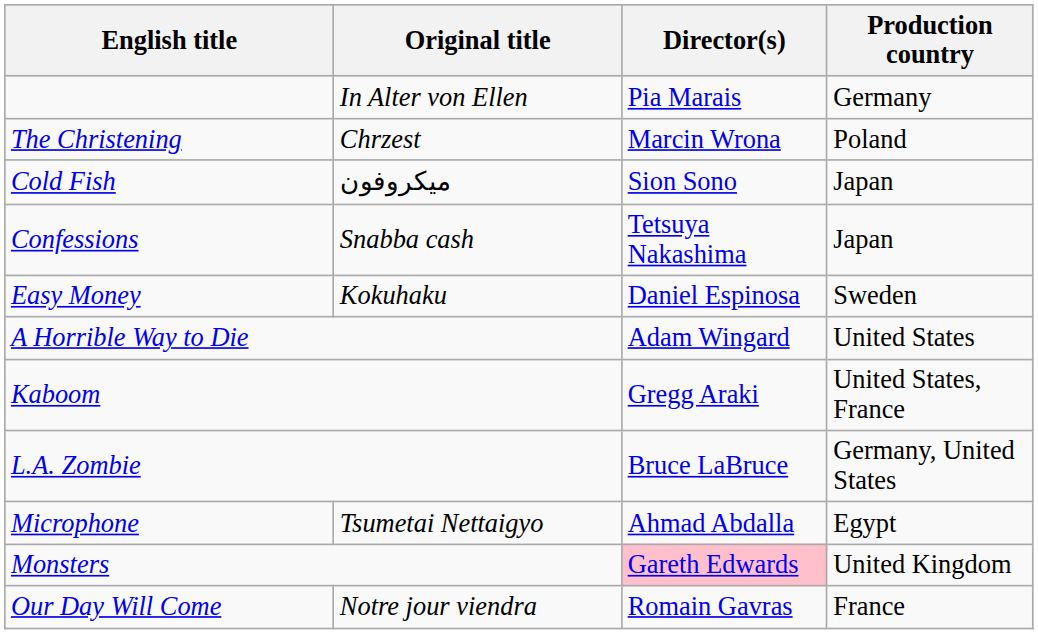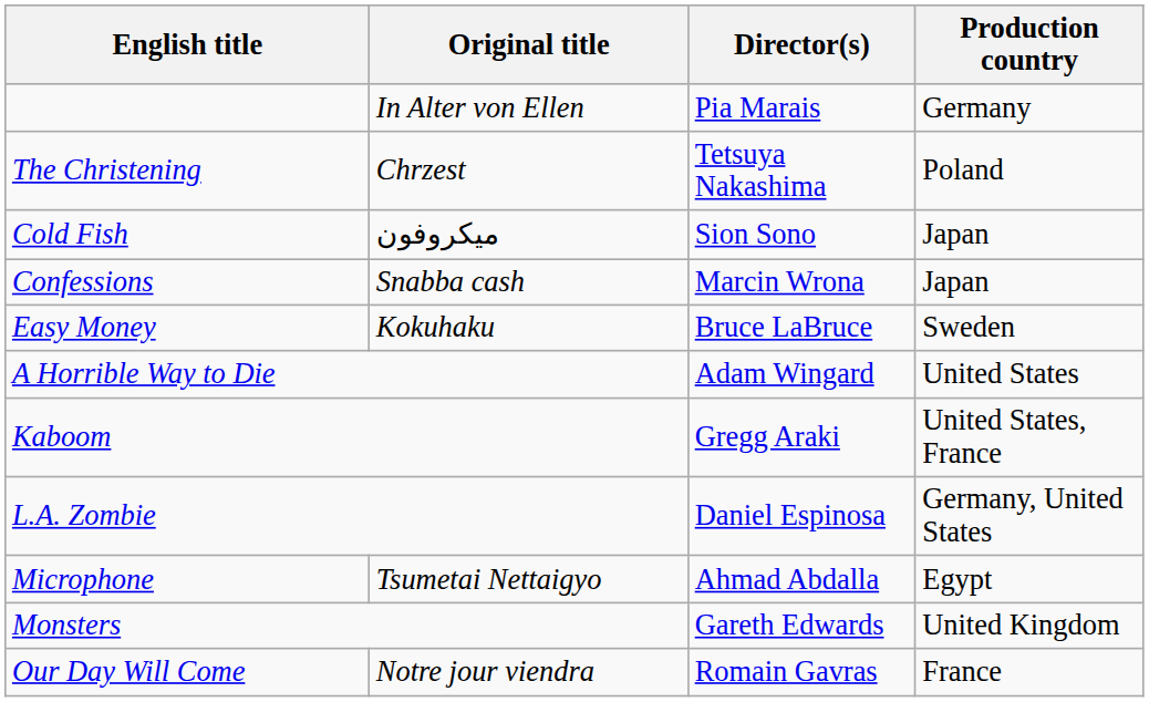The Christening | Director(s): Marcin Wrona -> Tetsuya Nakashima
Confessions | Director(s): Tetsuya Nakashima -> Marcin Wrona
Easy Money | Director(s): Daniel Espinosa -> Bruce LaBruce
L.A. Zombie | Director(s): Bruce LaBruce -> Daniel Espinosa
Monsters | Director(s): pink background -> no background
